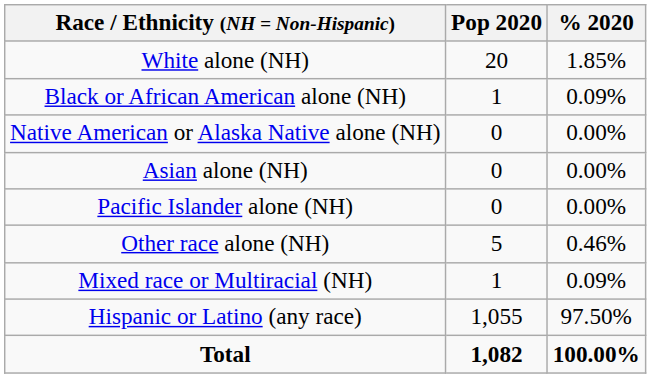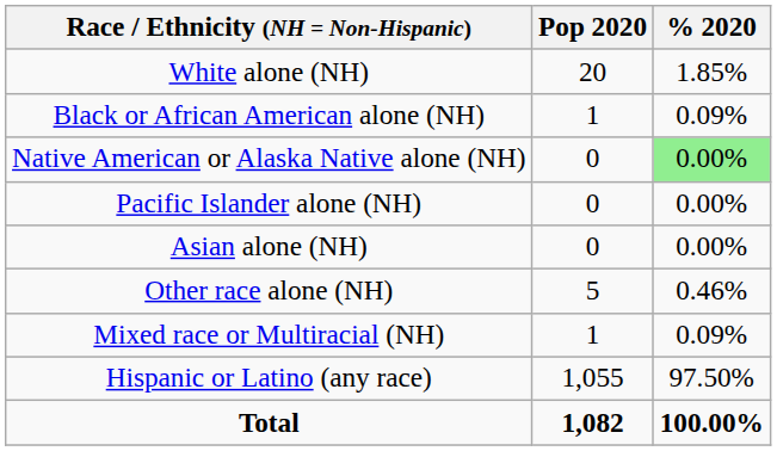Native American or Alaska Native alone (NH) | % 2020: no background -> lightgreen background
rows swapped: Asian alone (NH) <-> Pacific Islander alone (NH)
